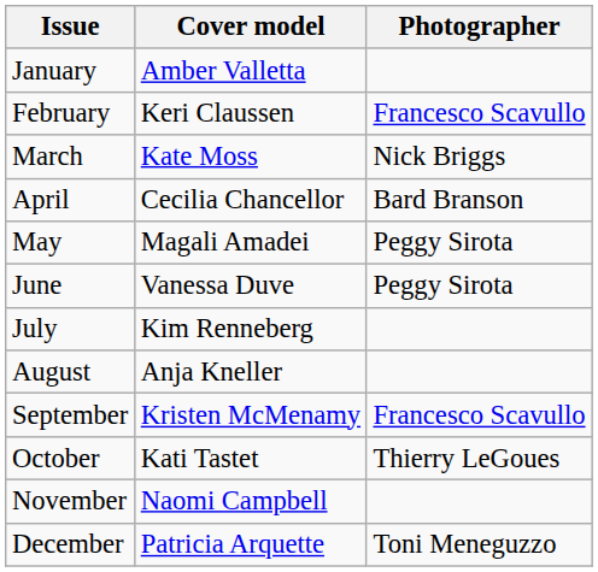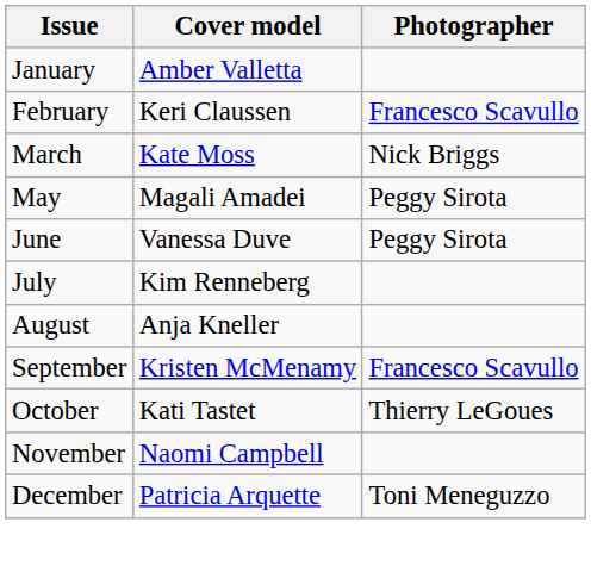- row: April | Cecilia Chancellor | Bard Branson
